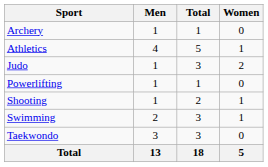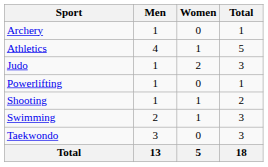columns swapped: Women <-> Total
